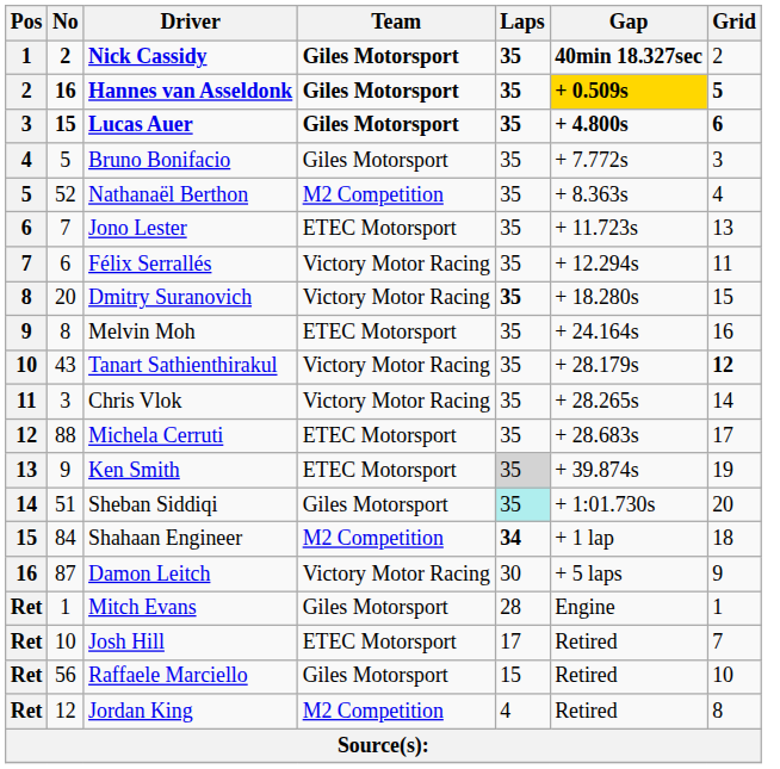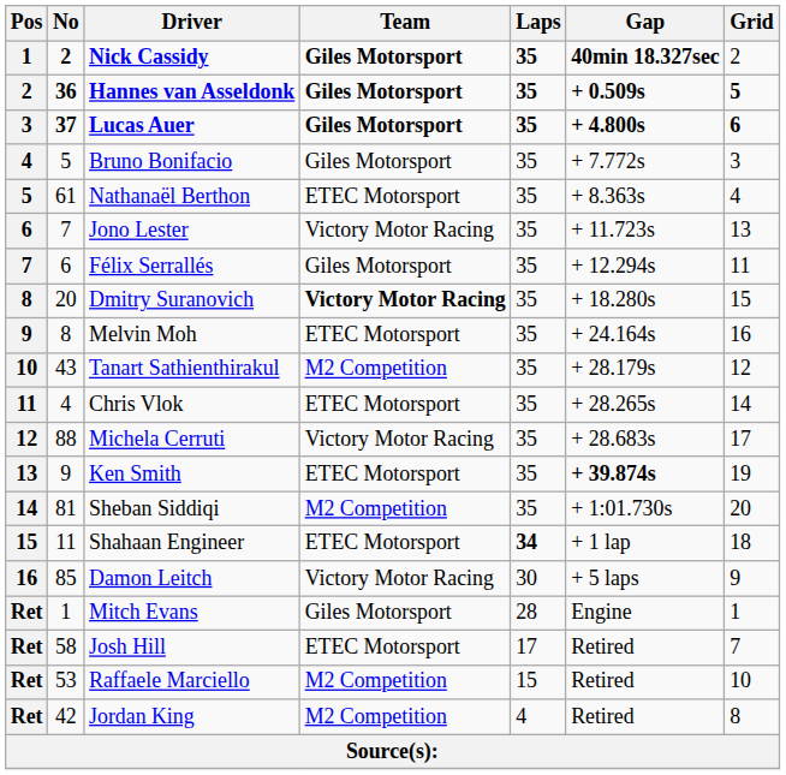Hannes van Asseldonk | No: 16 -> 36
Hannes van Asseldonk | Gap: gold background -> no background
Lucas Auer | No: 15 -> 37
Nathanaël Berthon | No: 52 -> 61
Nathanaël Berthon | Team: M2 Competition -> ETEC Motorsport
Jono Lester | Team: ETEC Motorsport -> Victory Motor Racing
Félix Serrallés | Team: Victory Motor Racing -> Giles Motorsport
Dmitry Suranovich | Team: normal -> bold
Dmitry Suranovich | Laps: bold -> normal
Tanart Sathienthirakul | Team: Victory Motor Racing -> M2 Competition
Tanart Sathienthirakul | Grid: bold -> normal
Chris Vlok | No: 3 -> 4
Chris Vlok | Team: Victory Motor Racing -> ETEC Motorsport
Michela Cerruti | Team: ETEC Motorsport -> Victory Motor Racing
Ken Smith | Laps: lightgrey background -> no background
Ken Smith | Gap: normal -> bold
Sheban Siddiqi | No: 51 -> 81
Sheban Siddiqi | Team: Giles Motorsport -> M2 Competition
Sheban Siddiqi | Laps: paleturquoise background -> no background
Shahaan Engineer | No: 84 -> 11
Shahaan Engineer | Team: M2 Competition -> ETEC Motorsport
Damon Leitch | No: 87 -> 85
Josh Hill | No: 10 -> 58
Raffaele Marciello | No: 56 -> 53
Raffaele Marciello | Team: Giles Motorsport -> M2 Competition
Jordan King | No: 12 -> 42
